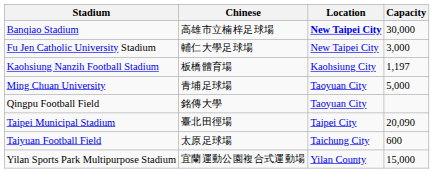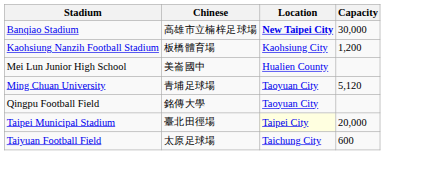- row: Fu Jen Catholic University Stadium | 輔仁大學足球場 | New Taipei City | 3,000
Kaohsiung Nanzih Football Stadium | Capacity: 1,197 -> 1,200
+ row: Mei Lun Junior High School | 美崙國中 | Hualien County
Ming Chuan University | Capacity: 5,000 -> 5,120
Taipei Municipal Stadium | Location: no background -> lightyellow background
Taipei Municipal Stadium | Capacity: 20,090 -> 20,000
- row: Yilan Sports Park Multipurpose Stadium | 宜蘭運動公園複合式運動場 | Yilan County | 15,000
